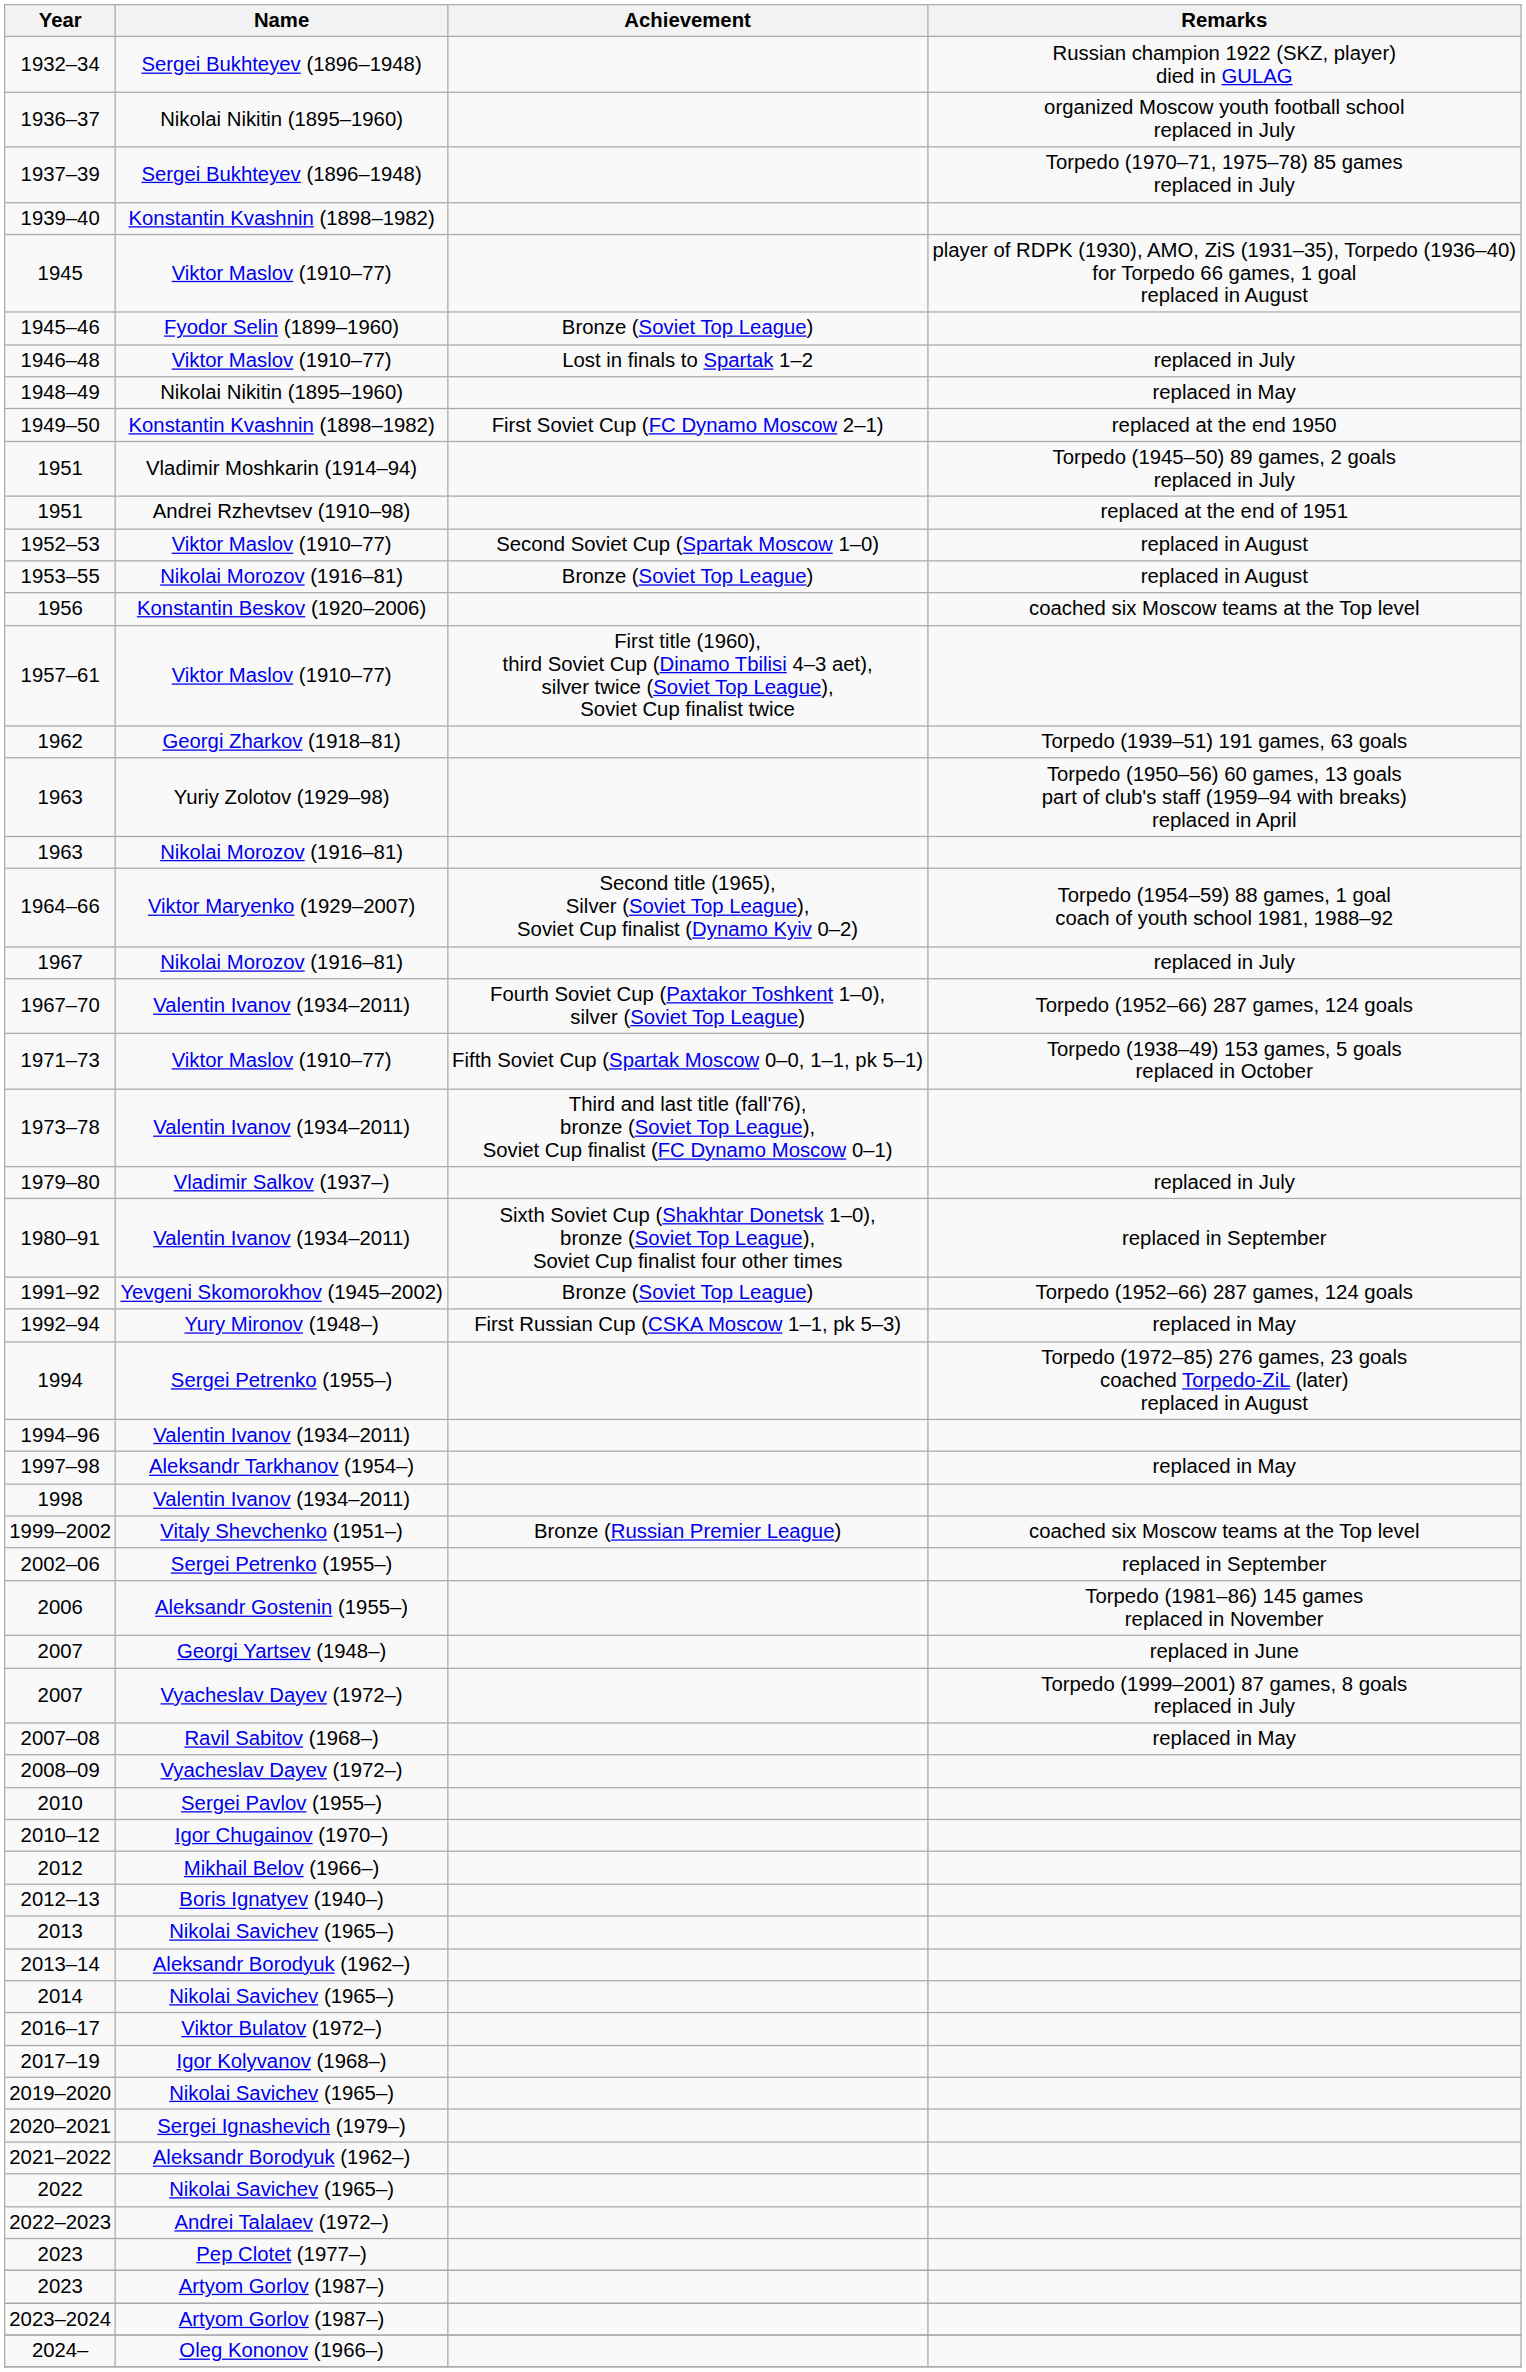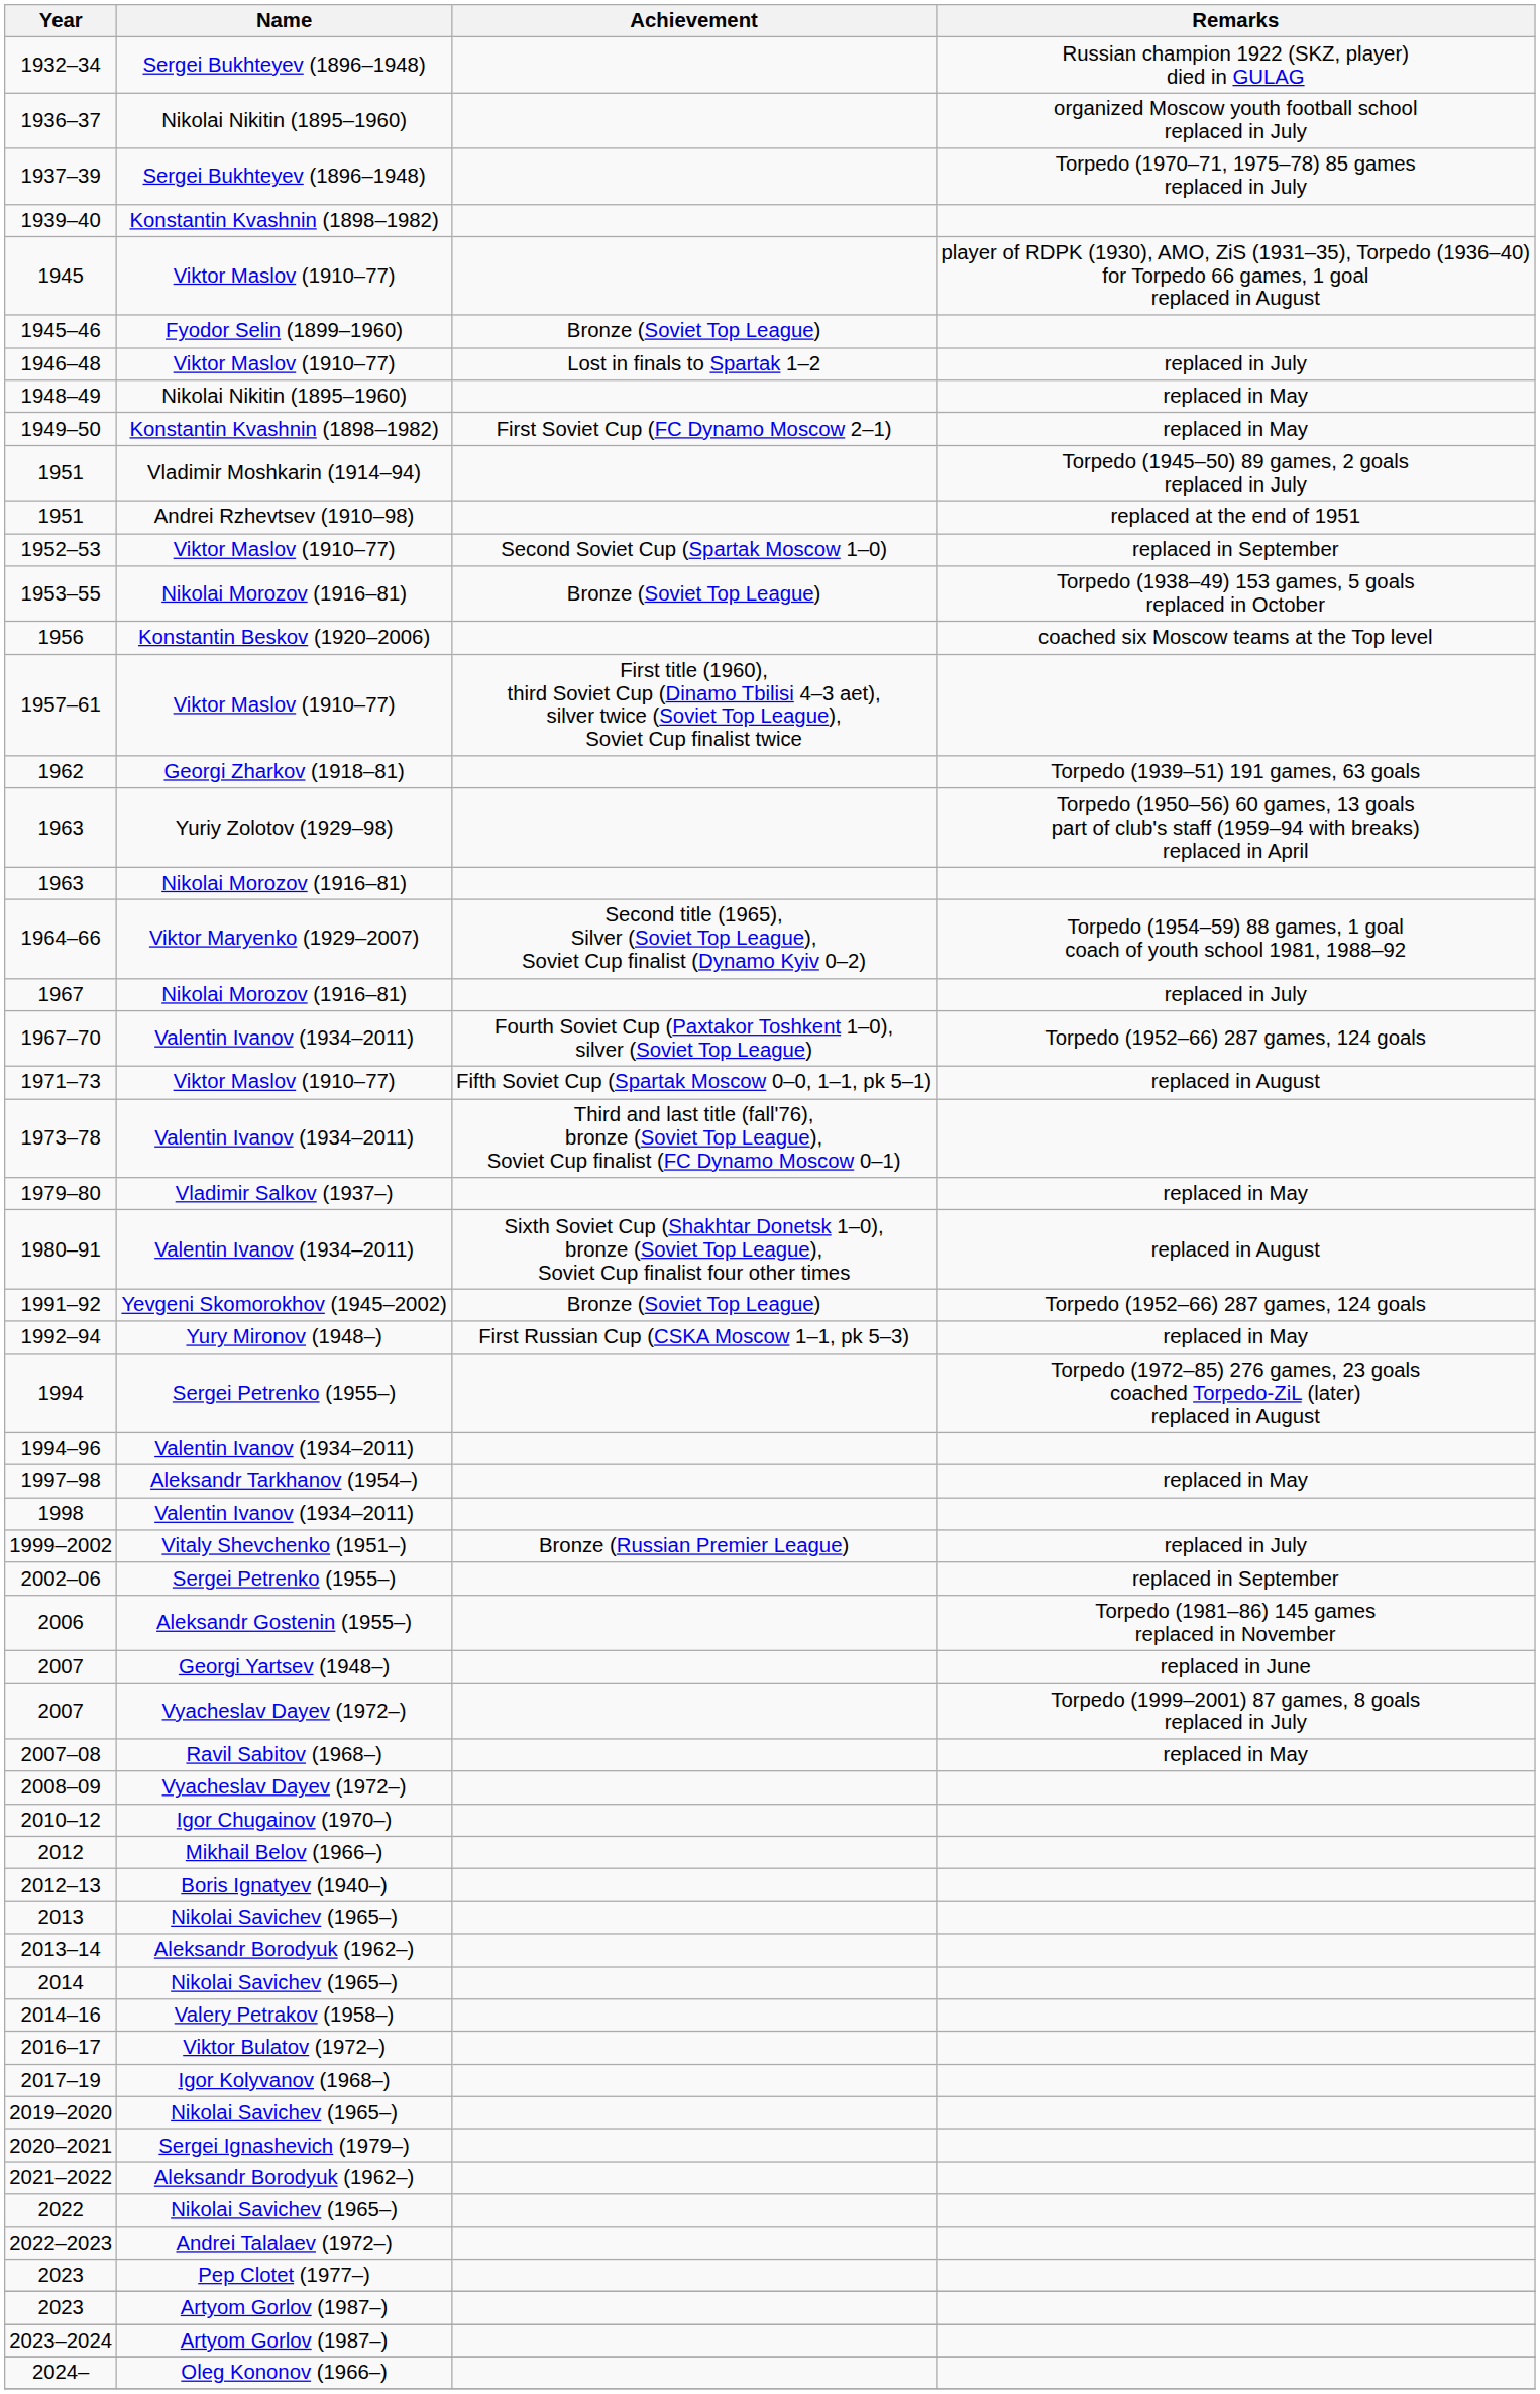1949–50 | Remarks: replaced at the end 1950 -> replaced in May
1952–53 | Remarks: replaced in August -> replaced in September
1953–55 | Remarks: replaced in August -> Torpedo (1938–49) 153 games, 5 goals replaced in October
1971–73 | Remarks: Torpedo (1938–49) 153 games, 5 goals replaced in October -> replaced in August
1979–80 | Remarks: replaced in July -> replaced in May
1980–91 | Remarks: replaced in September -> replaced in August
1999–2002 | Remarks: coached six Moscow teams at the Top level -> replaced in July
- row: 2010 | Sergei Pavlov (1955–)
+ row: 2014–16 | Valery Petrakov (1958–)
